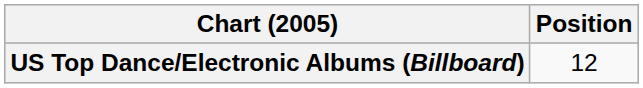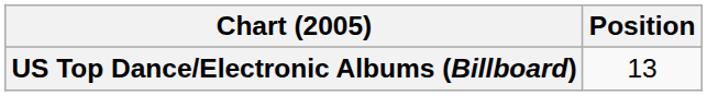US Top Dance/Electronic Albums (Billboard) | Position: 12 -> 13
